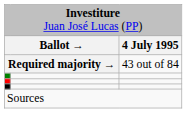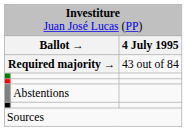+ row: Abstentions
